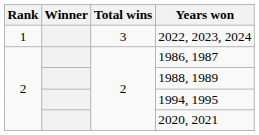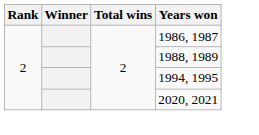- row: 1 | 3 | 2022, 2023, 2024
